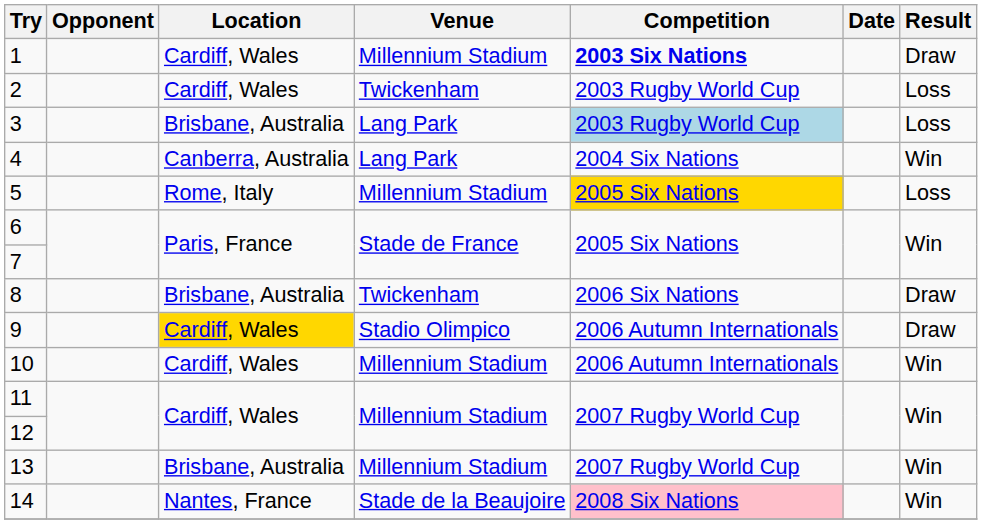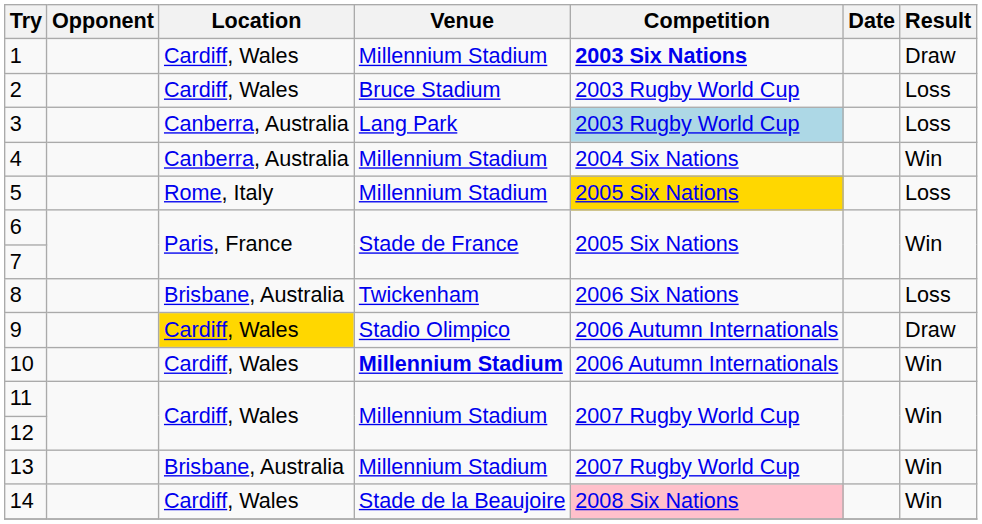2 | Venue: Twickenham -> Bruce Stadium
3 | Location: Brisbane, Australia -> Canberra, Australia
4 | Venue: Lang Park -> Millennium Stadium
8 | Result: Draw -> Loss
10 | Venue: normal -> bold
14 | Location: Nantes, France -> Cardiff, Wales
